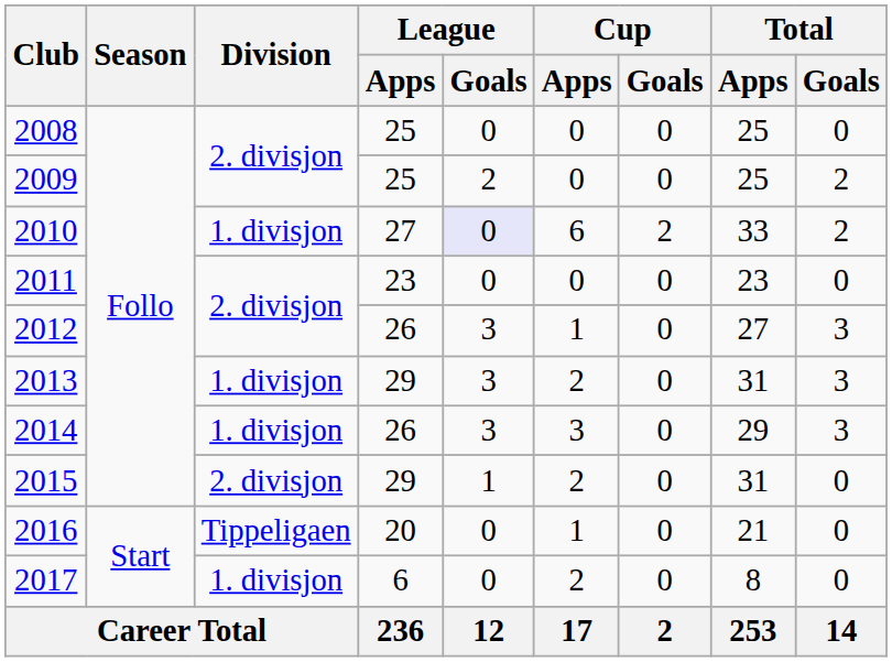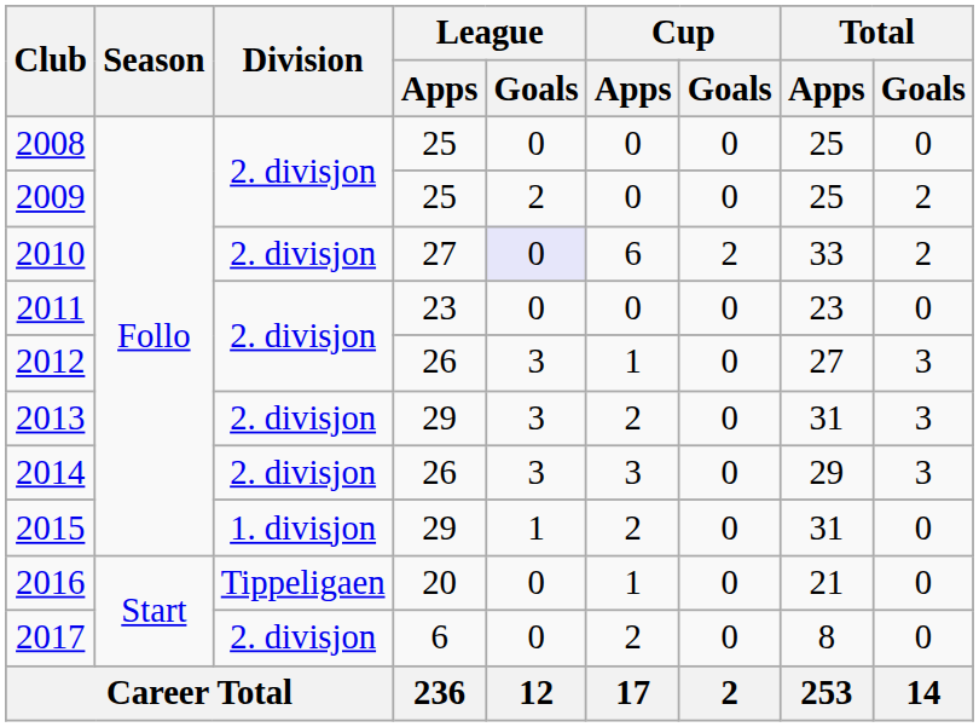2010 | Division: 1. divisjon -> 2. divisjon
2013 | Division: 1. divisjon -> 2. divisjon
2014 | Division: 1. divisjon -> 2. divisjon
2015 | Division: 2. divisjon -> 1. divisjon
2017 | Division: 1. divisjon -> 2. divisjon
